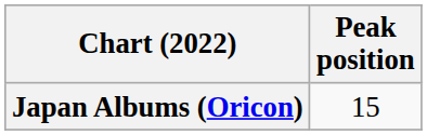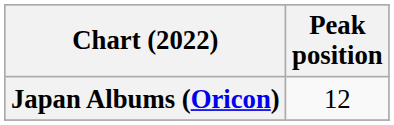Japan Albums (Oricon) | Peak position: 15 -> 12
